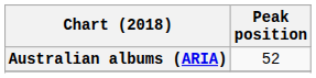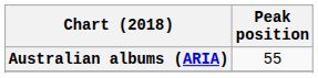Australian albums (ARIA) | Peak position: 52 -> 55
